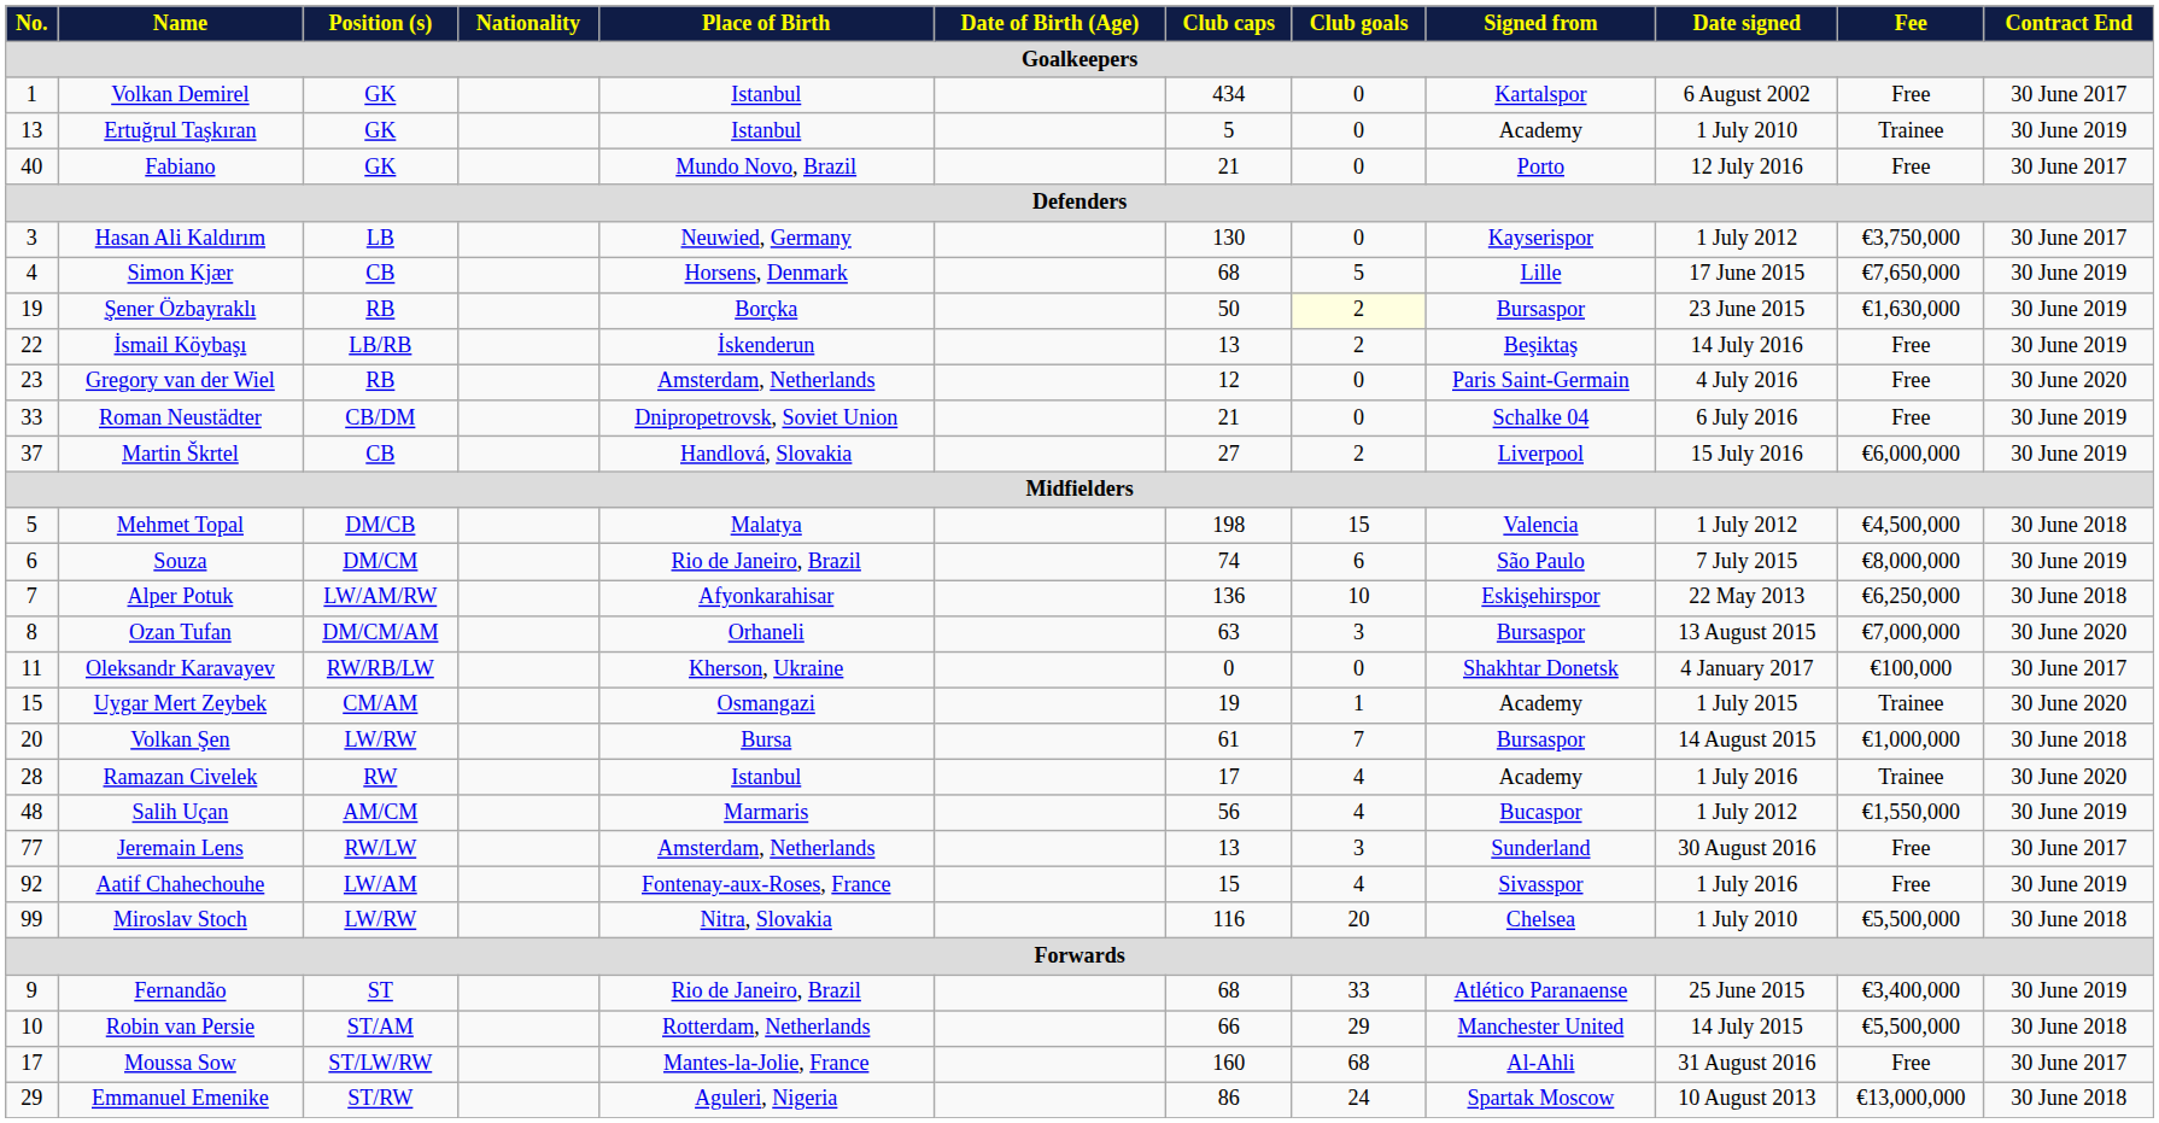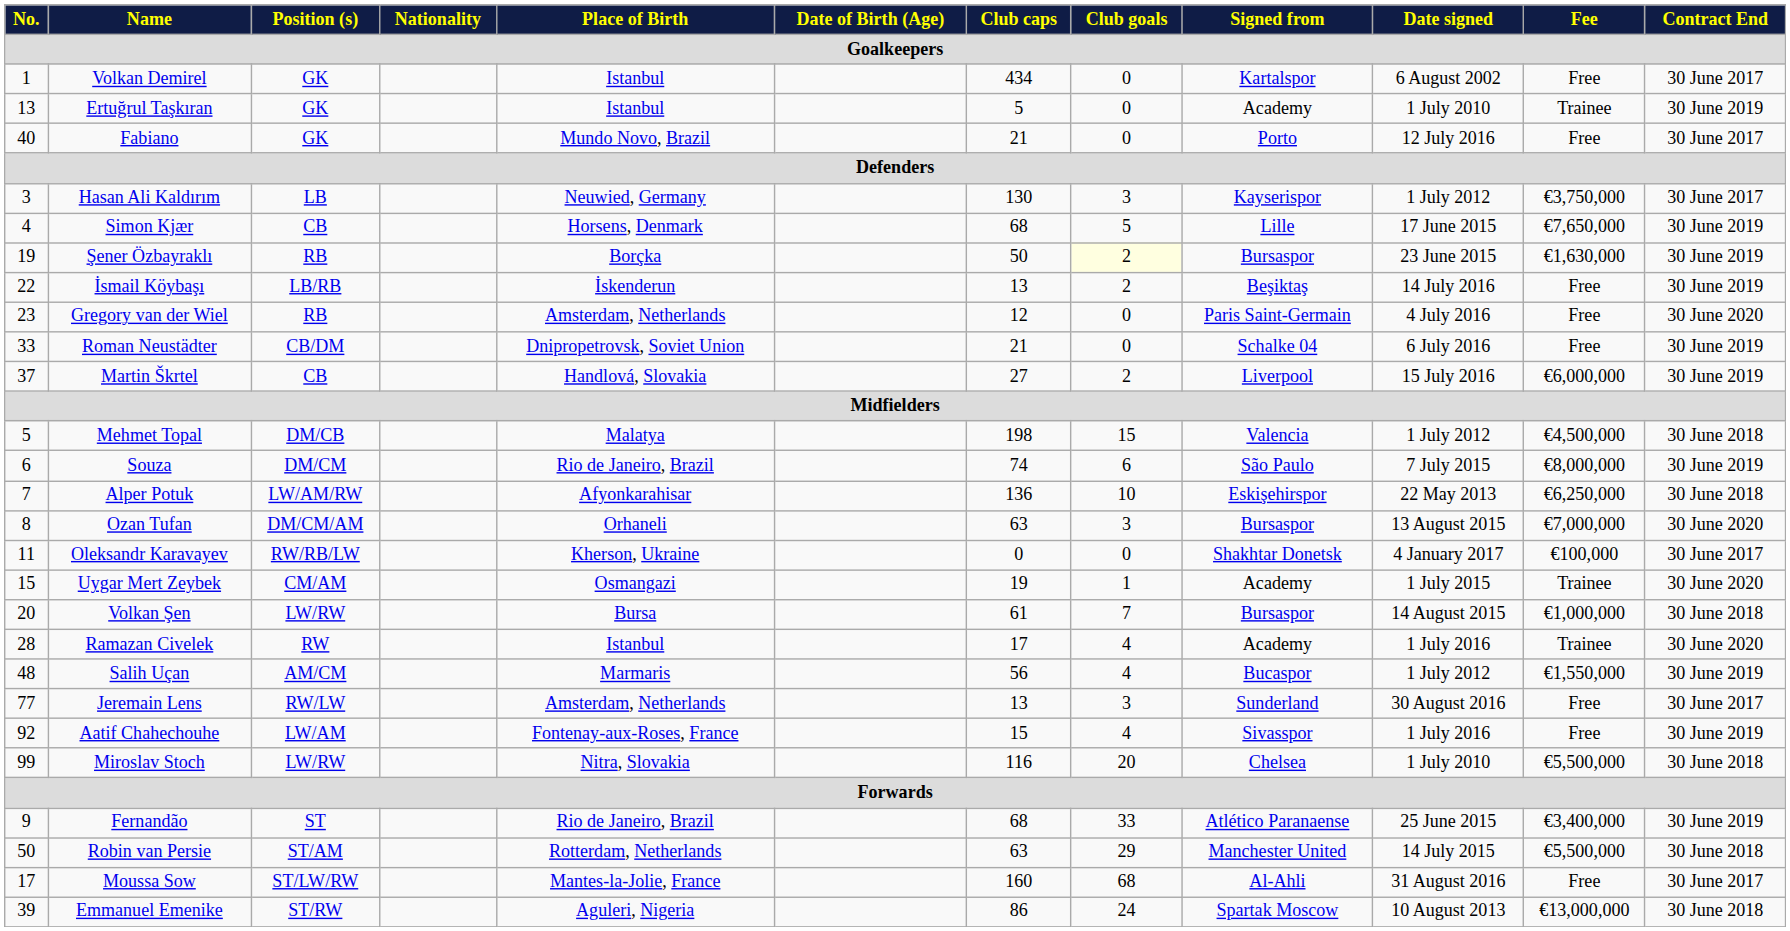Hasan Ali Kaldırım | Club goals: 0 -> 3
Robin van Persie | No.: 10 -> 50
Robin van Persie | Club caps: 66 -> 63
Emmanuel Emenike | No.: 29 -> 39
